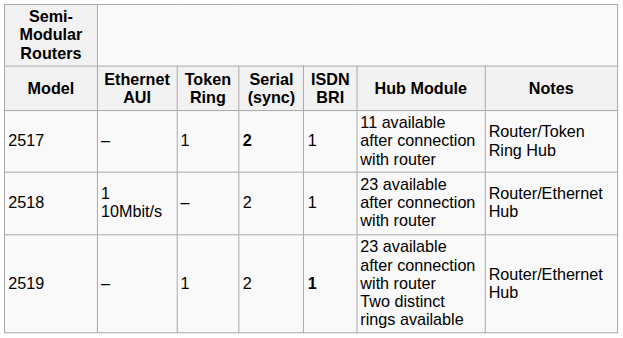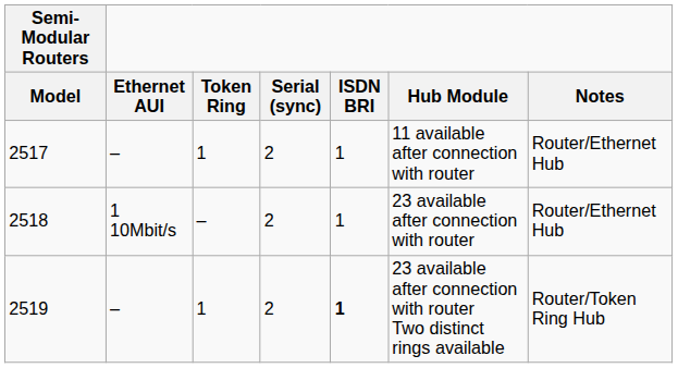2517 | Serial (sync): bold -> normal
2517 | Notes: Router/Token Ring Hub -> Router/Ethernet Hub
2519 | Notes: Router/Ethernet Hub -> Router/Token Ring Hub
